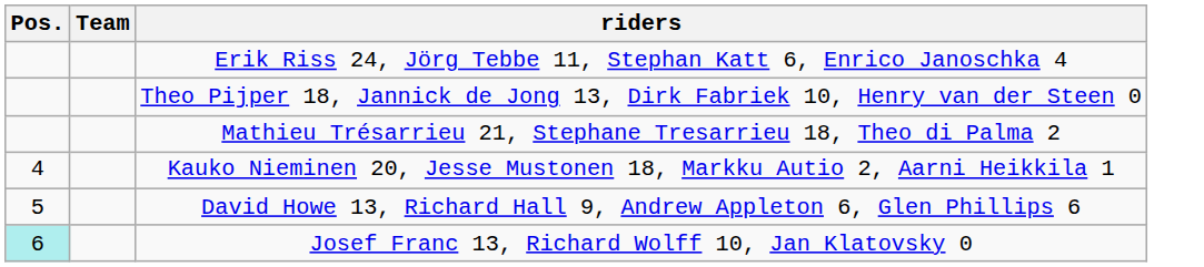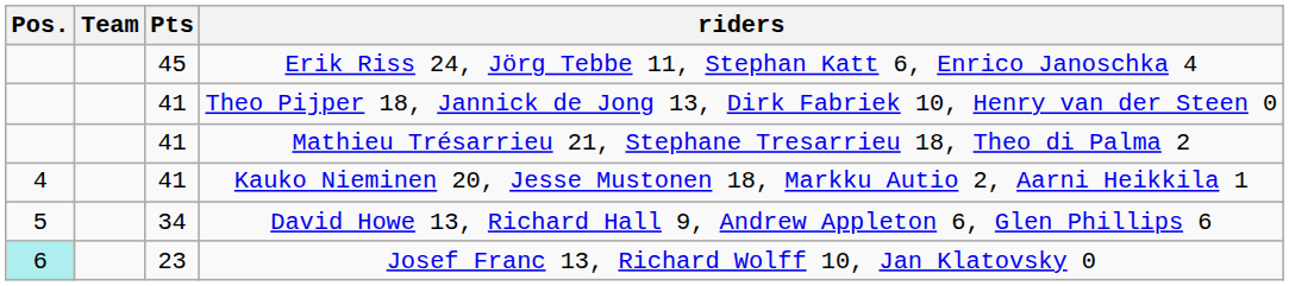+ column: Pts | 45 | 41 | 41 | 41 | 34 | 23
